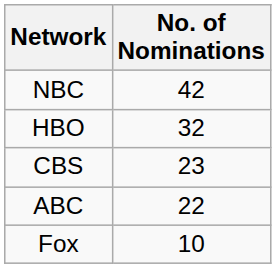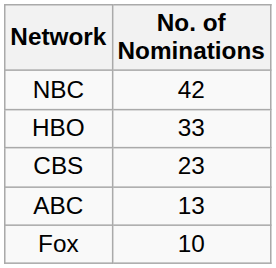HBO | No. of Nominations: 32 -> 33
ABC | No. of Nominations: 22 -> 13
